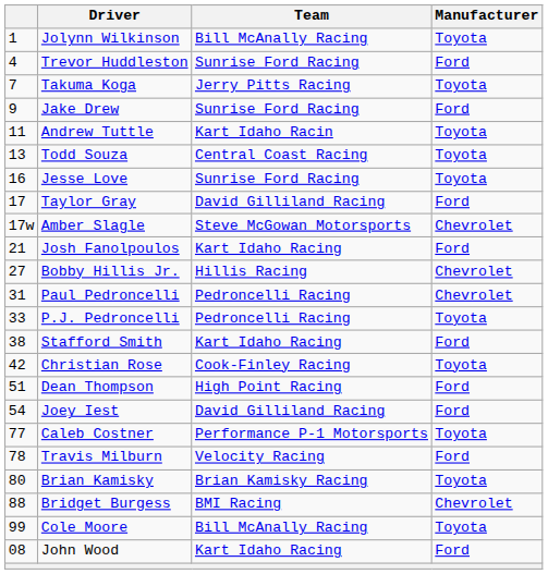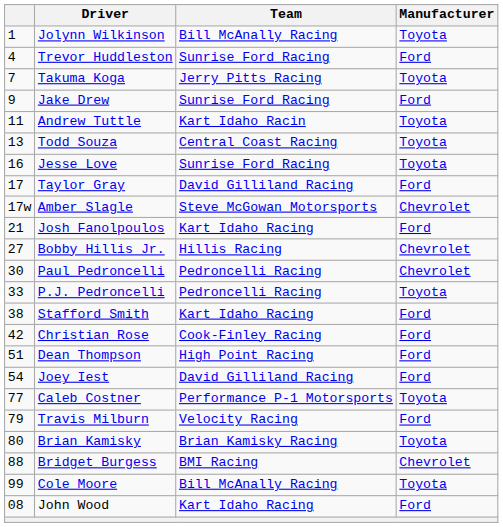Paul Pedroncelli | column 1: 31 -> 30
Christian Rose | Manufacturer: Toyota -> Ford
Travis Milburn | column 1: 78 -> 79
